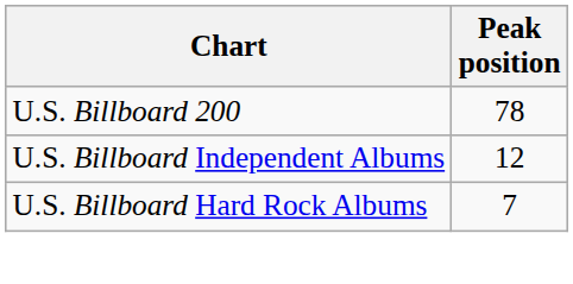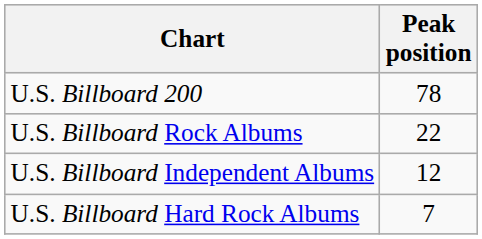+ row: U.S. Billboard Rock Albums | 22
